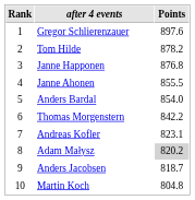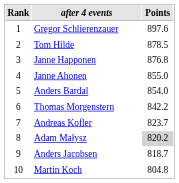Tom Hilde | Points: 878.2 -> 878.5
Janne Ahonen | Points: 855.5 -> 855.0
Andreas Kofler | Points: 823.1 -> 823.7
